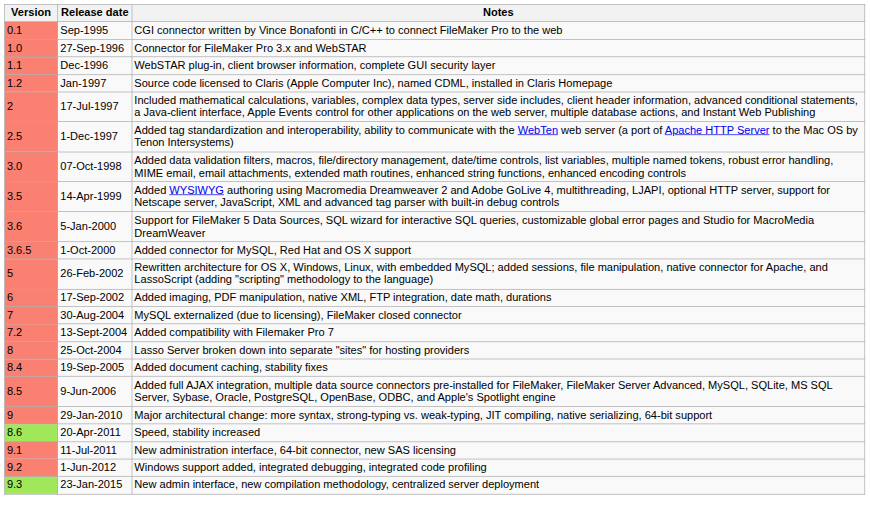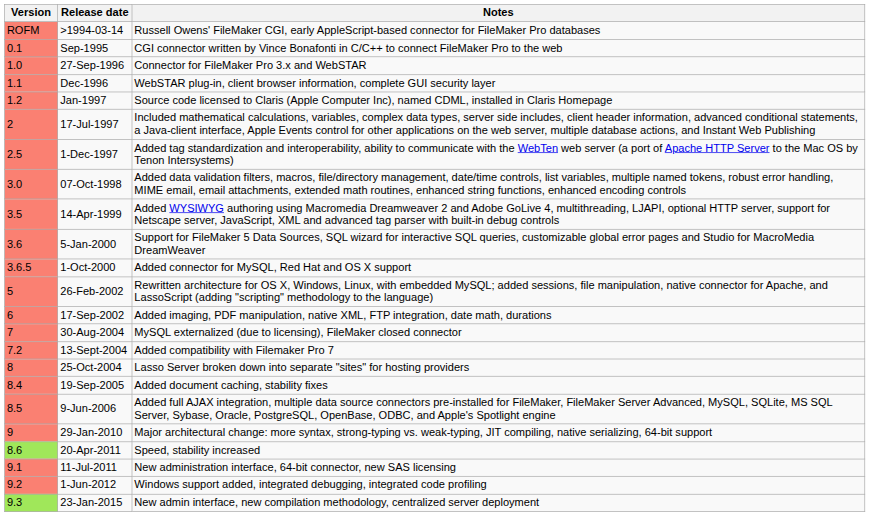+ row: ROFM | >1994-03-14 | Russell Owens' FileMaker CGI, early AppleScript-based connector for FileMaker Pro databases
